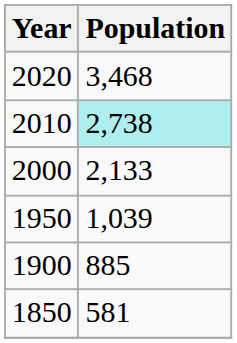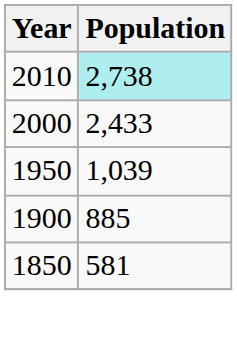- row: 2020 | 3,468
2000 | Population: 2,133 -> 2,433
